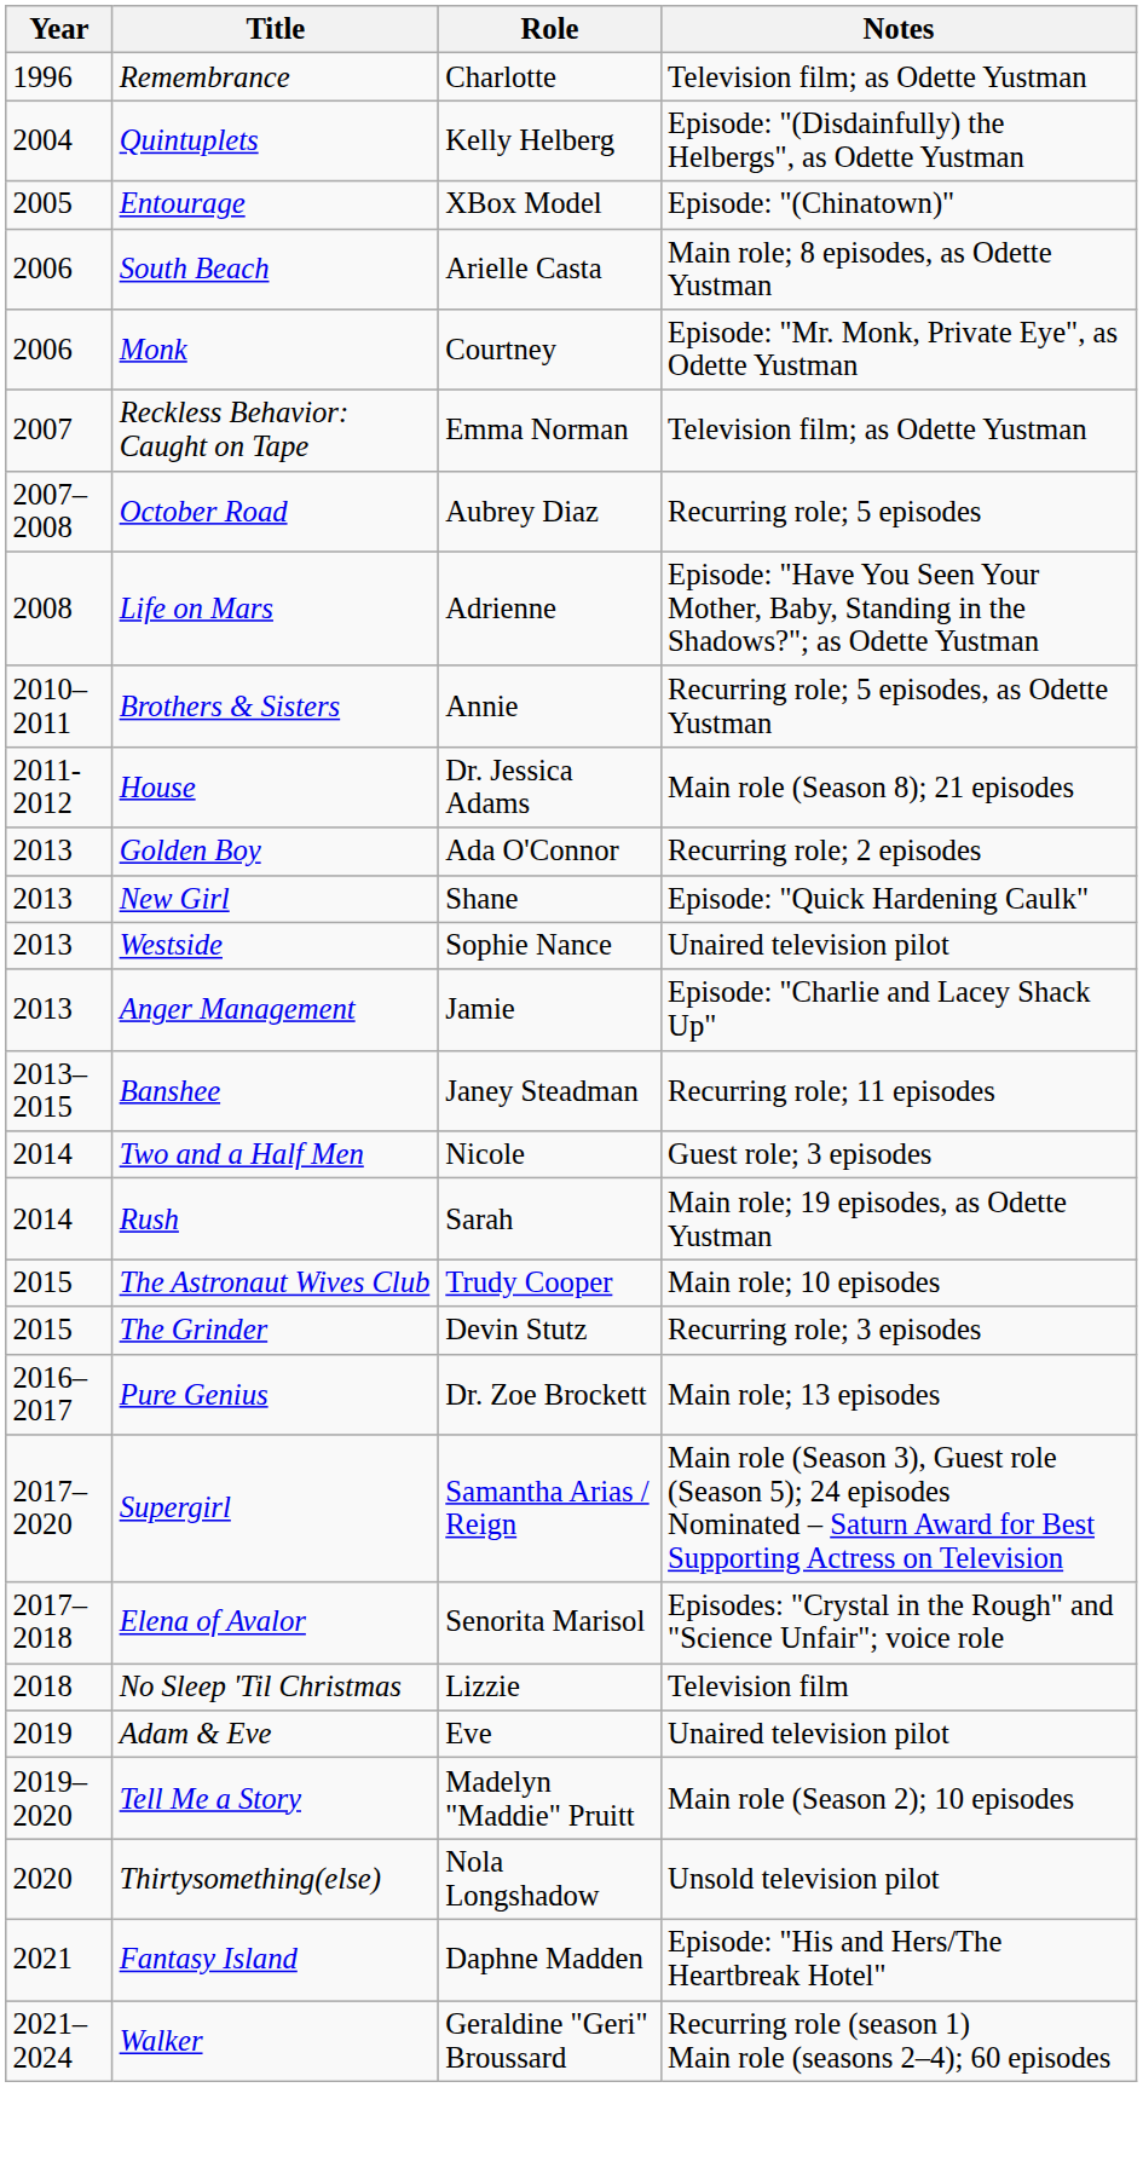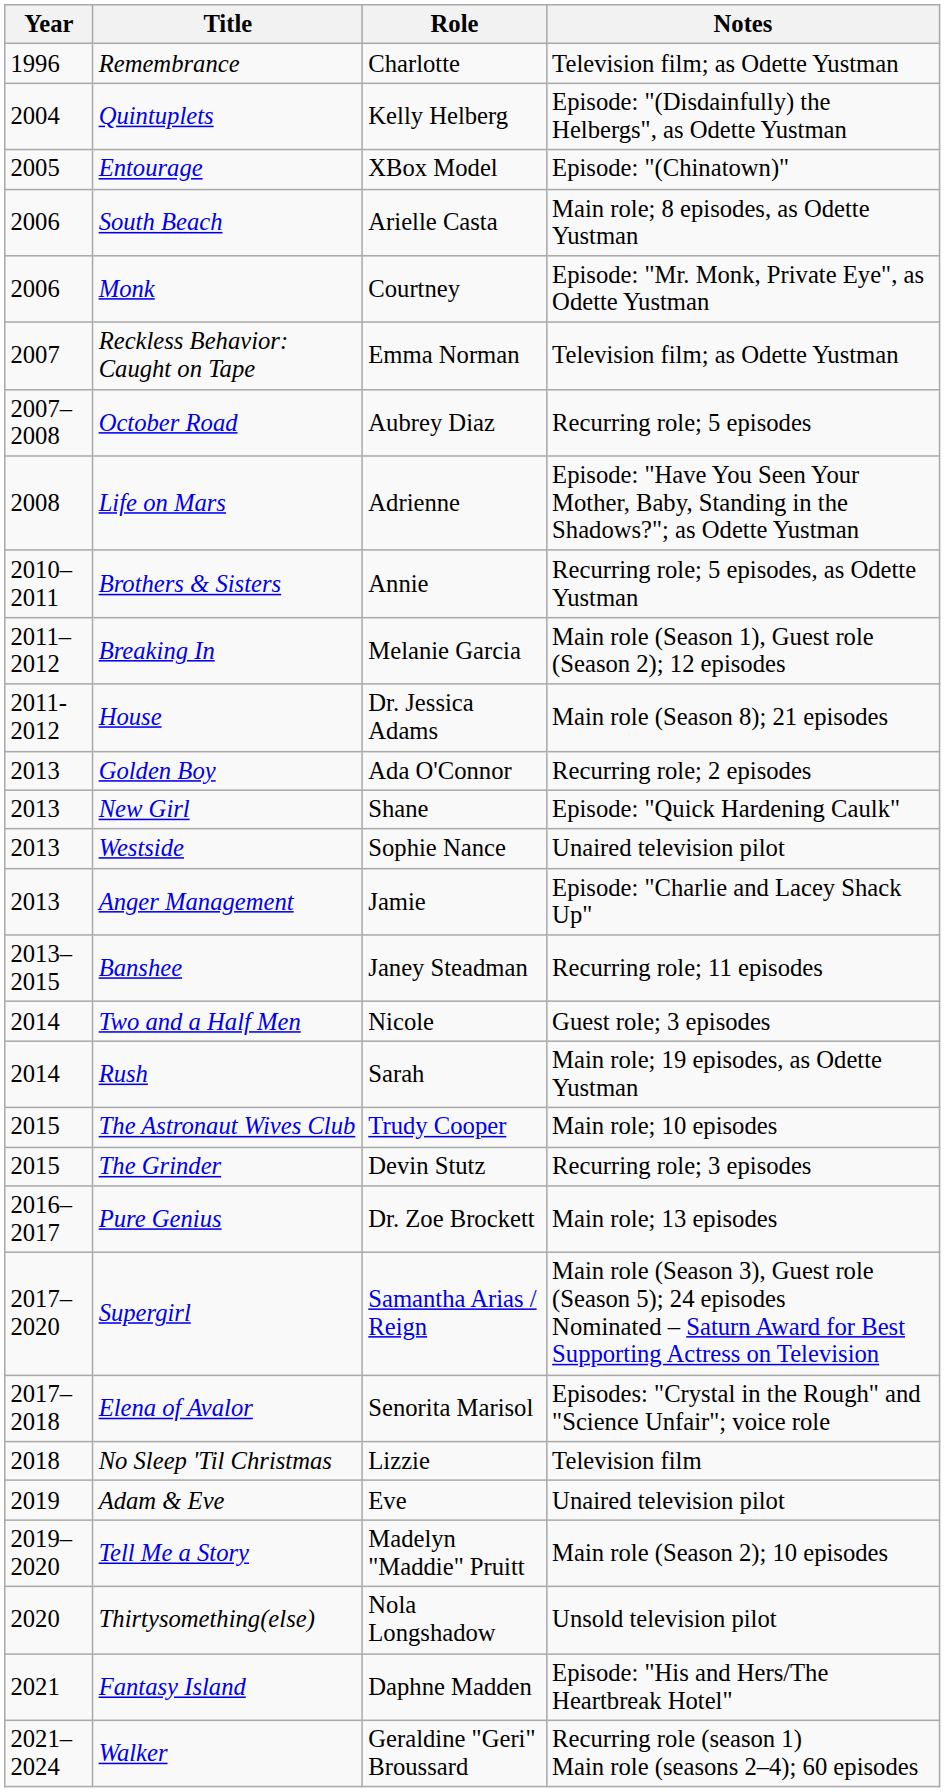+ row: 2011–2012 | Breaking In | Melanie Garcia | Main role (Season 1), Guest role (Season 2); 12 episodes
